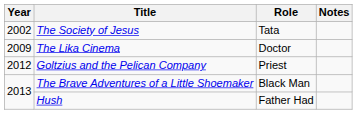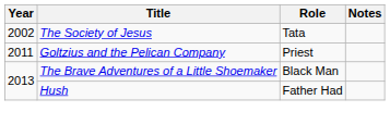- row: 2009 | The Lika Cinema | Doctor
Goltzius and the Pelican Company | Year: 2012 -> 2011
